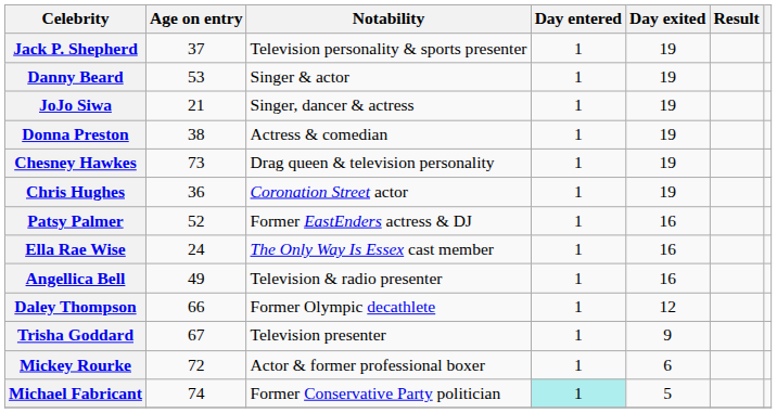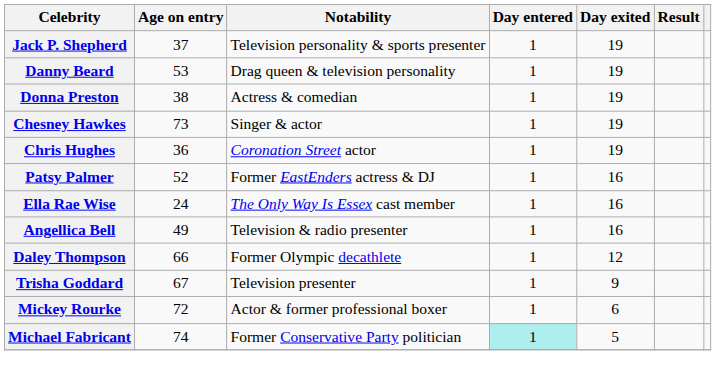Danny Beard | Notability: Singer & actor -> Drag queen & television personality
- row: JoJo Siwa | 21 | Singer, dancer & actress | 1 | 19
Chesney Hawkes | Notability: Drag queen & television personality -> Singer & actor
